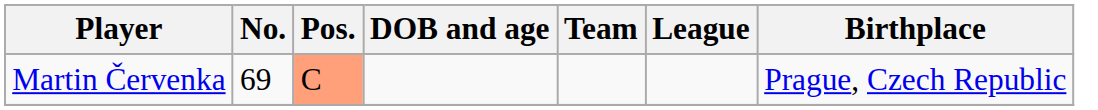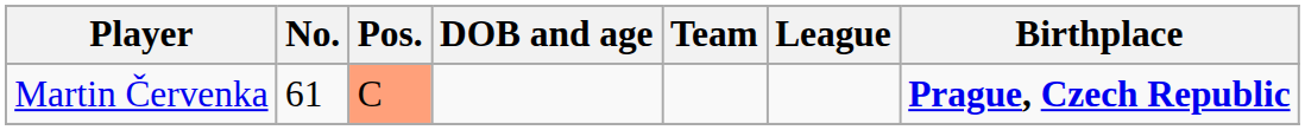Martin Červenka | No.: 69 -> 61
Martin Červenka | Birthplace: normal -> bold
